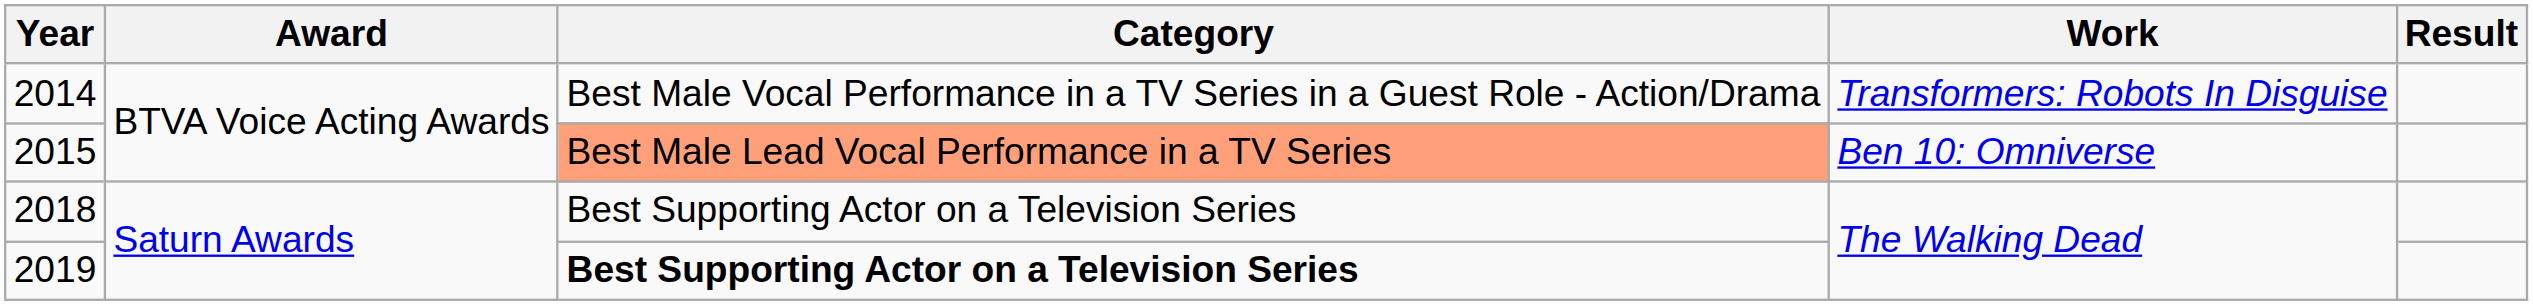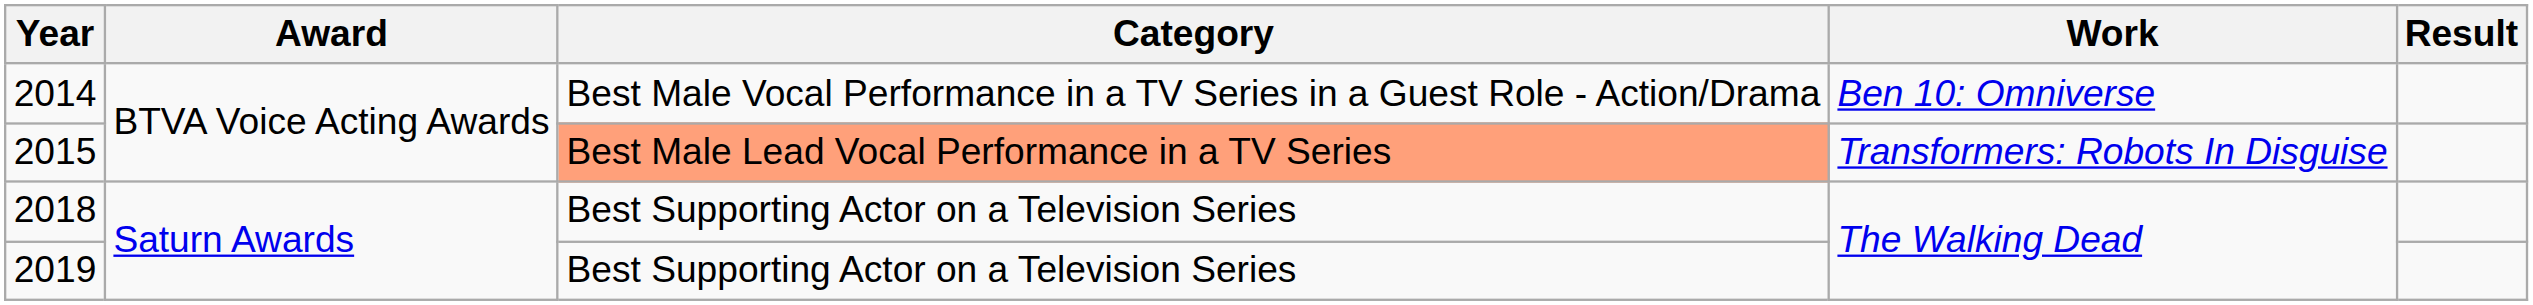2014 | Work: Transformers: Robots In Disguise -> Ben 10: Omniverse
2015 | Work: Ben 10: Omniverse -> Transformers: Robots In Disguise
2019 | Category: bold -> normal
